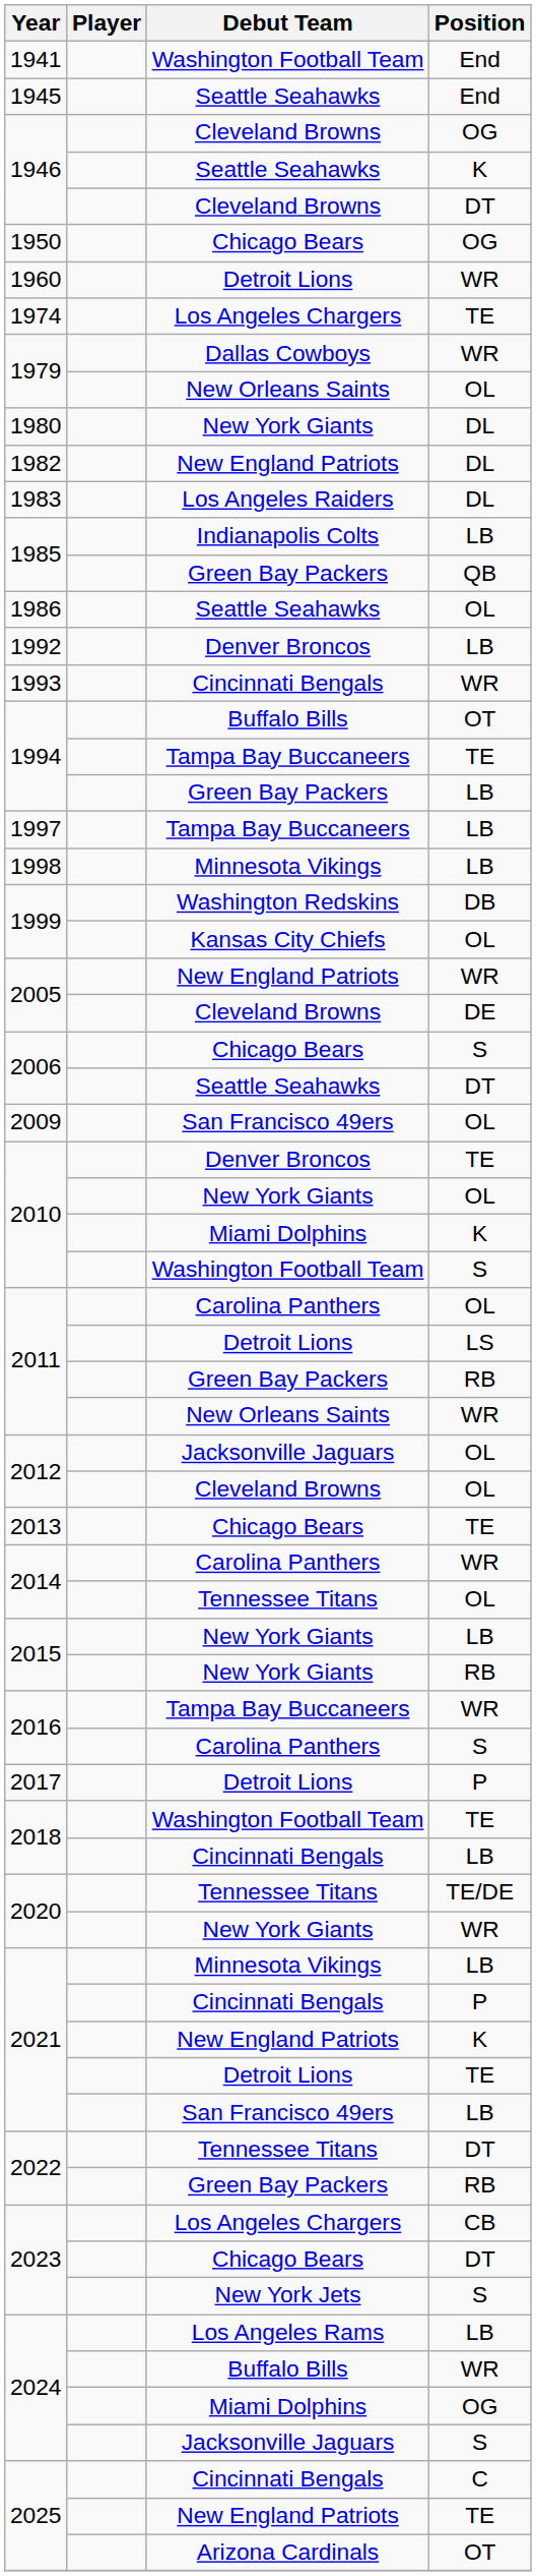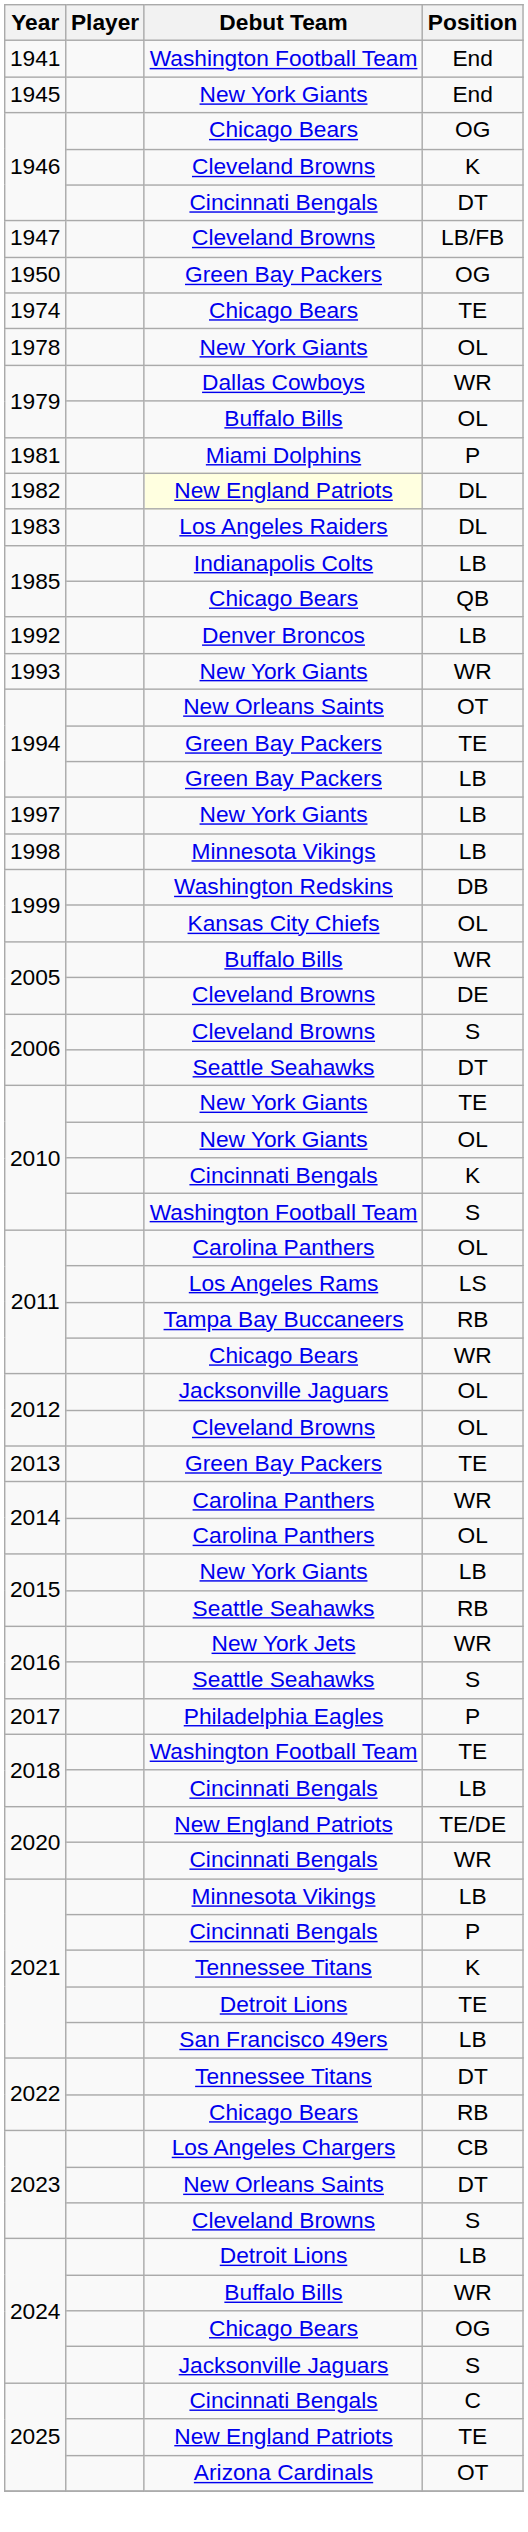1945 | Debut Team: Seattle Seahawks -> New York Giants
1946 / OG | Debut Team: Cleveland Browns -> Chicago Bears
1946 / K | Debut Team: Seattle Seahawks -> Cleveland Browns
1946 / DT | Debut Team: Cleveland Browns -> Cincinnati Bengals
+ row: 1947 | Cleveland Browns | LB/FB
1950 | Debut Team: Chicago Bears -> Green Bay Packers
- row: 1960 | Detroit Lions | WR
1974 | Debut Team: Los Angeles Chargers -> Chicago Bears
+ row: 1978 | New York Giants | OL
1979 / OL | Debut Team: New Orleans Saints -> Buffalo Bills
- row: 1980 | New York Giants | DL
+ row: 1981 | Miami Dolphins | P
1982 | Debut Team: no background -> lightyellow background
1985 / QB | Debut Team: Green Bay Packers -> Chicago Bears
- row: 1986 | Seattle Seahawks | OL
1993 | Debut Team: Cincinnati Bengals -> New York Giants
1994 / OT | Debut Team: Buffalo Bills -> New Orleans Saints
1994 / TE | Debut Team: Tampa Bay Buccaneers -> Green Bay Packers
1997 | Debut Team: Tampa Bay Buccaneers -> New York Giants
2005 / WR | Debut Team: New England Patriots -> Buffalo Bills
2006 / S | Debut Team: Chicago Bears -> Cleveland Browns
- row: 2009 | San Francisco 49ers | OL
2010 / TE | Debut Team: Denver Broncos -> New York Giants
2010 / K | Debut Team: Miami Dolphins -> Cincinnati Bengals
2011 / LS | Debut Team: Detroit Lions -> Los Angeles Rams
2011 / RB | Debut Team: Green Bay Packers -> Tampa Bay Buccaneers
2011 / WR | Debut Team: New Orleans Saints -> Chicago Bears
2013 | Debut Team: Chicago Bears -> Green Bay Packers
2014 / OL | Debut Team: Tennessee Titans -> Carolina Panthers
2015 / RB | Debut Team: New York Giants -> Seattle Seahawks
2016 / WR | Debut Team: Tampa Bay Buccaneers -> New York Jets
2016 / S | Debut Team: Carolina Panthers -> Seattle Seahawks
2017 | Debut Team: Detroit Lions -> Philadelphia Eagles
2020 / TE/DE | Debut Team: Tennessee Titans -> New England Patriots
2020 / WR | Debut Team: New York Giants -> Cincinnati Bengals
2021 / K | Debut Team: New England Patriots -> Tennessee Titans
2022 / RB | Debut Team: Green Bay Packers -> Chicago Bears
2023 / DT | Debut Team: Chicago Bears -> New Orleans Saints
2023 / S | Debut Team: New York Jets -> Cleveland Browns
2024 / LB | Debut Team: Los Angeles Rams -> Detroit Lions
2024 / OG | Debut Team: Miami Dolphins -> Chicago Bears
